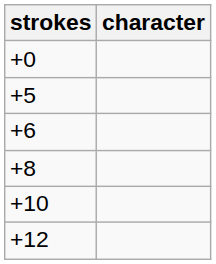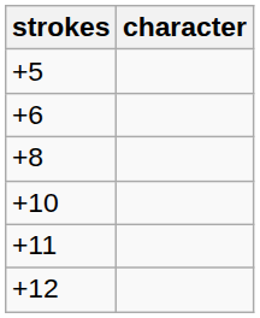- row: +0
+ row: +11
